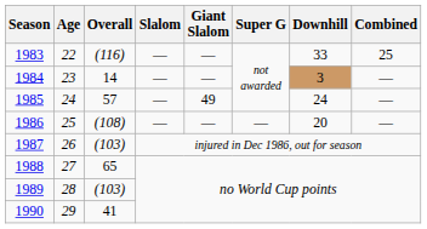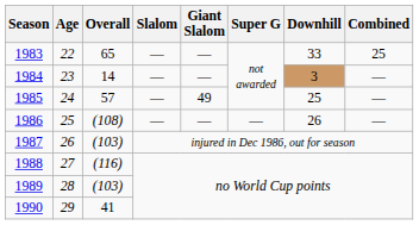1983 | Overall: (116) -> 65
1985 | Downhill: 24 -> 25
1986 | Downhill: 20 -> 26
1988 | Overall: 65 -> (116)
